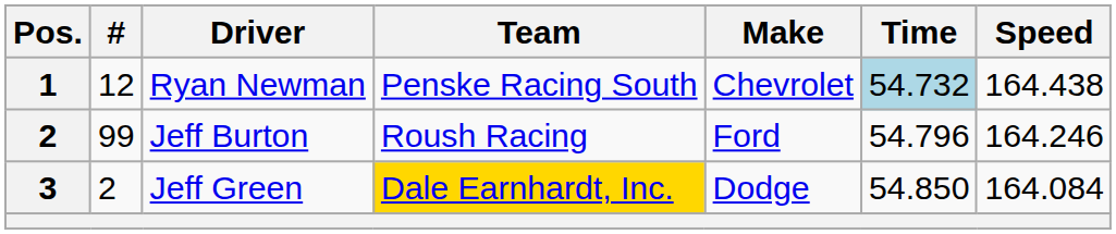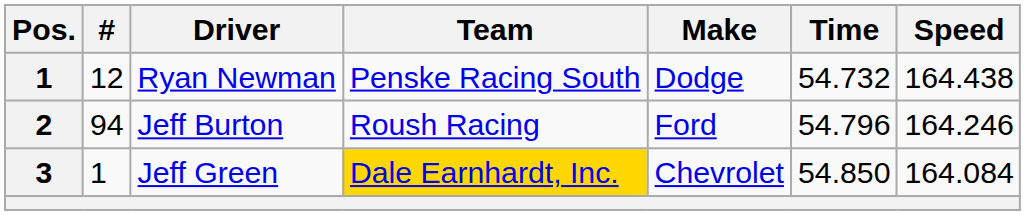Ryan Newman | Make: Chevrolet -> Dodge
Ryan Newman | Time: lightblue background -> no background
Jeff Burton | #: 99 -> 94
Jeff Green | #: 2 -> 1
Jeff Green | Make: Dodge -> Chevrolet
